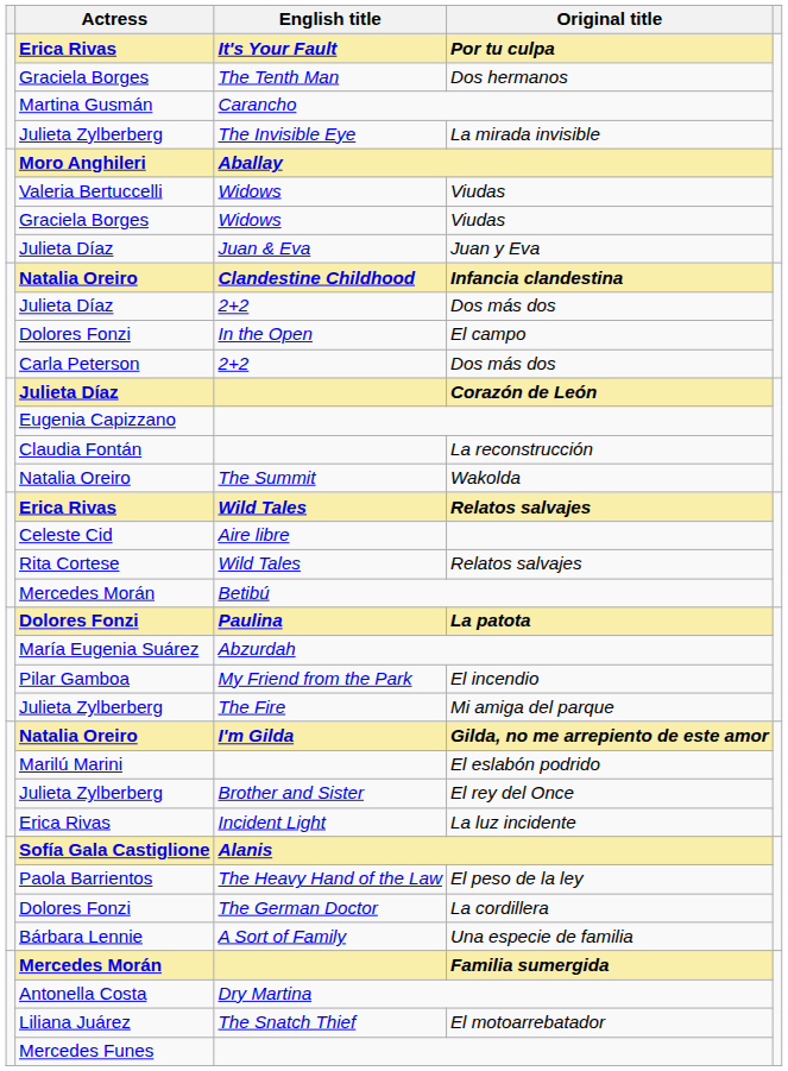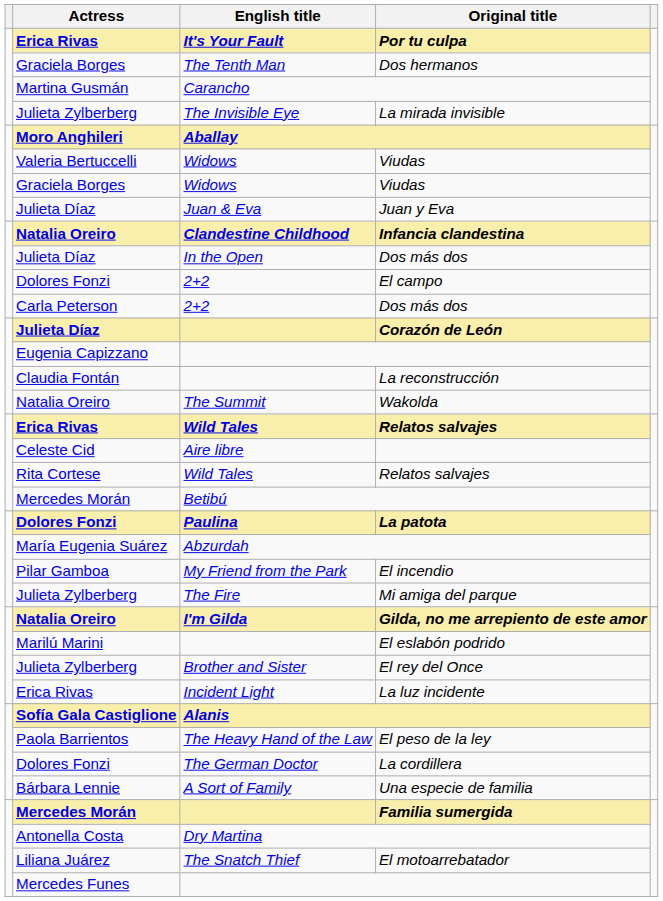Julieta Díaz / Dos más dos | English title: 2+2 -> In the Open
El campo | English title: In the Open -> 2+2
